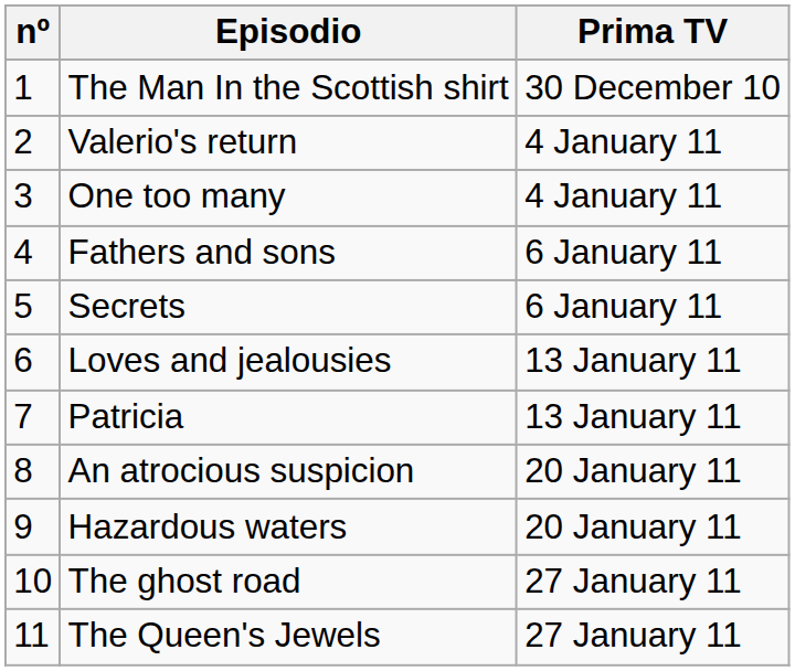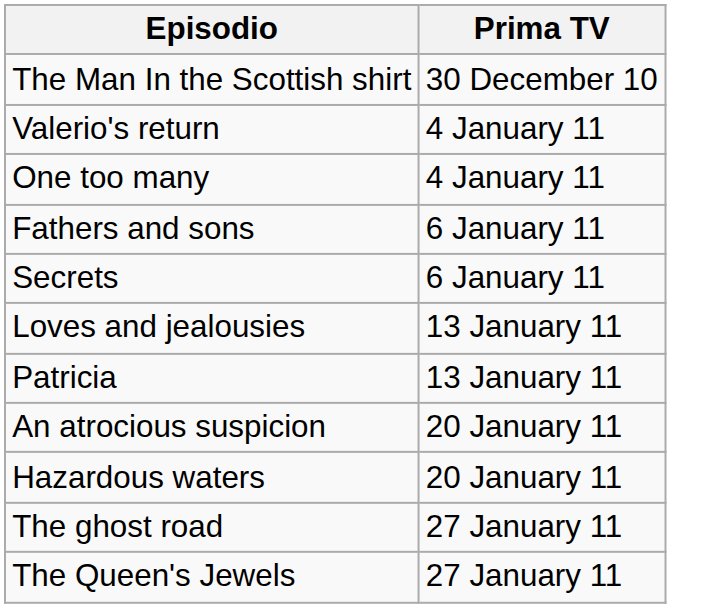- column: nº | 1 | 2 | 3 | 4 | 5 | 6 | 7 | 8 | 9 | 10 | 11
